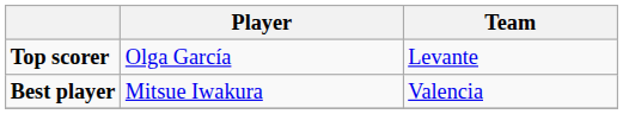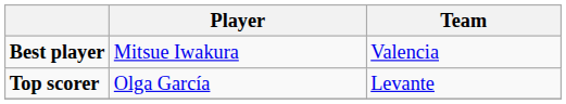rows swapped: Best player <-> Top scorer
